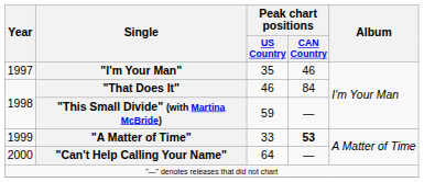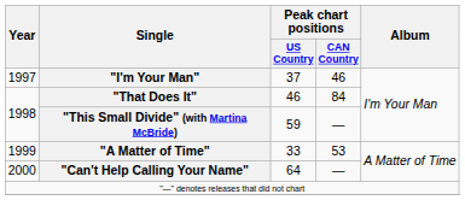"I'm Your Man" | Peak chart positions / US Country: 35 -> 37
"A Matter of Time" | Peak chart positions / CAN Country: bold -> normal
